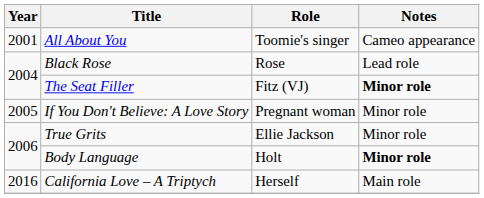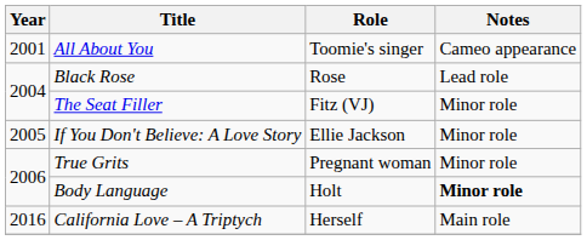The Seat Filler | Notes: bold -> normal
If You Don't Believe: A Love Story | Role: Pregnant woman -> Ellie Jackson
True Grits | Role: Ellie Jackson -> Pregnant woman
